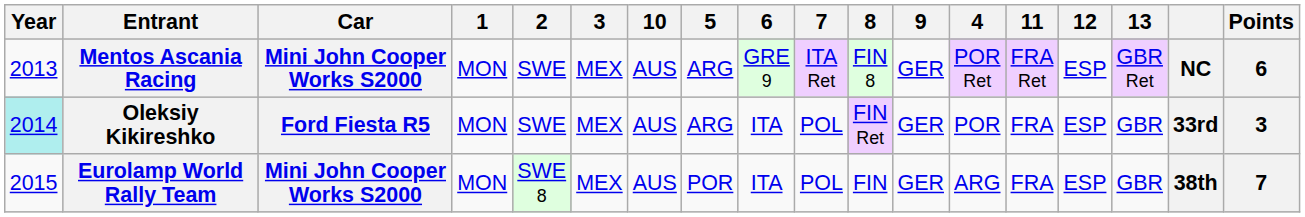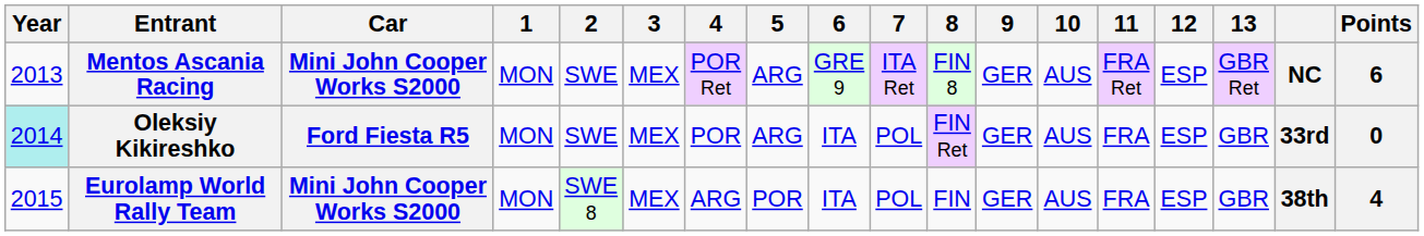columns swapped: 4 <-> 10
Oleksiy Kikireshko | Points: 3 -> 0
Eurolamp World Rally Team | Points: 7 -> 4
